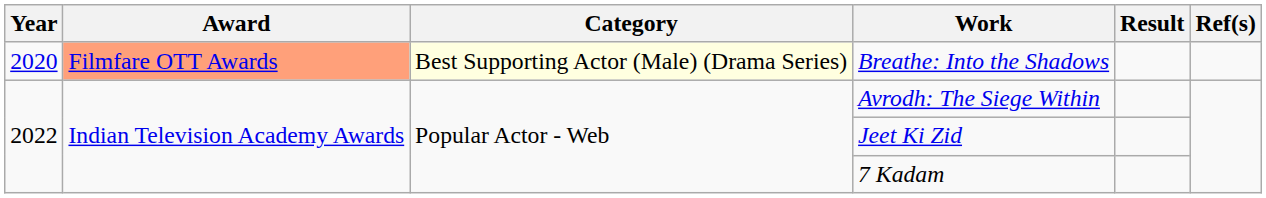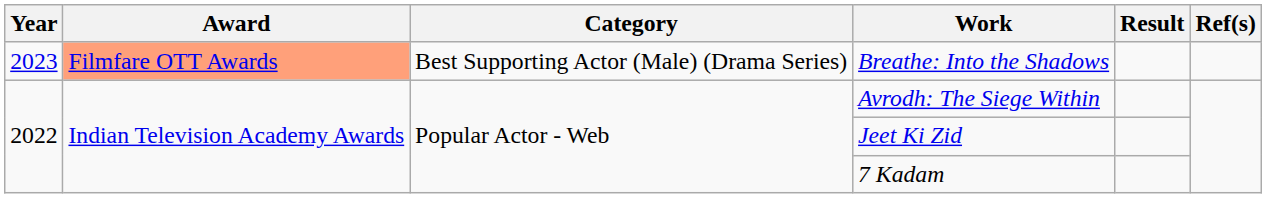Breathe: Into the Shadows | Year: 2020 -> 2023
Breathe: Into the Shadows | Category: lightyellow background -> no background
